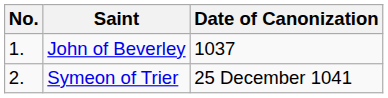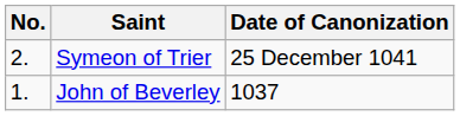rows swapped: John of Beverley <-> Symeon of Trier
